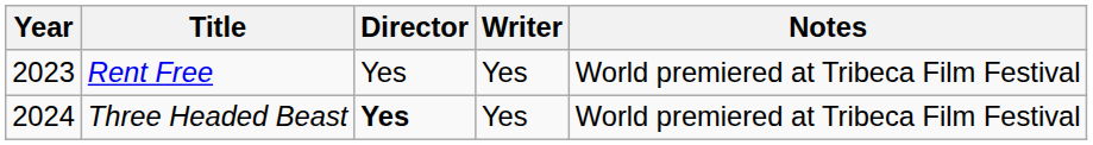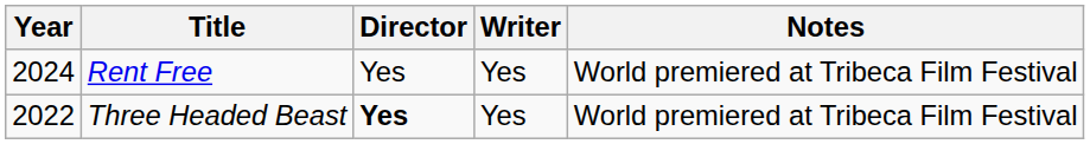Rent Free | Year: 2023 -> 2024
Three Headed Beast | Year: 2024 -> 2022
